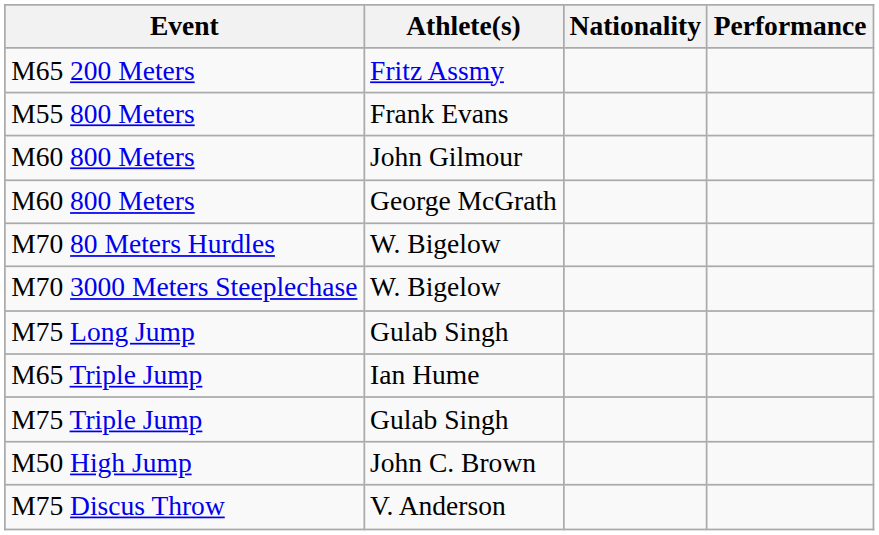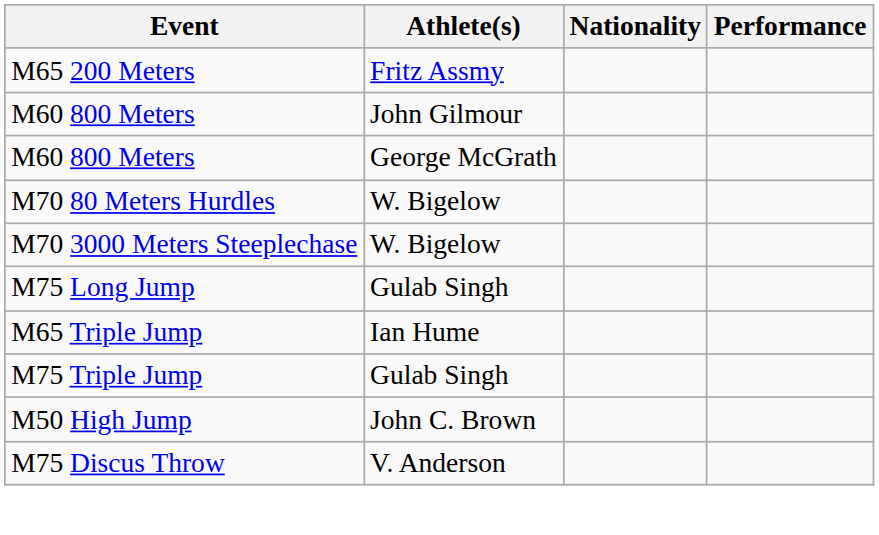- row: M55 800 Meters | Frank Evans
